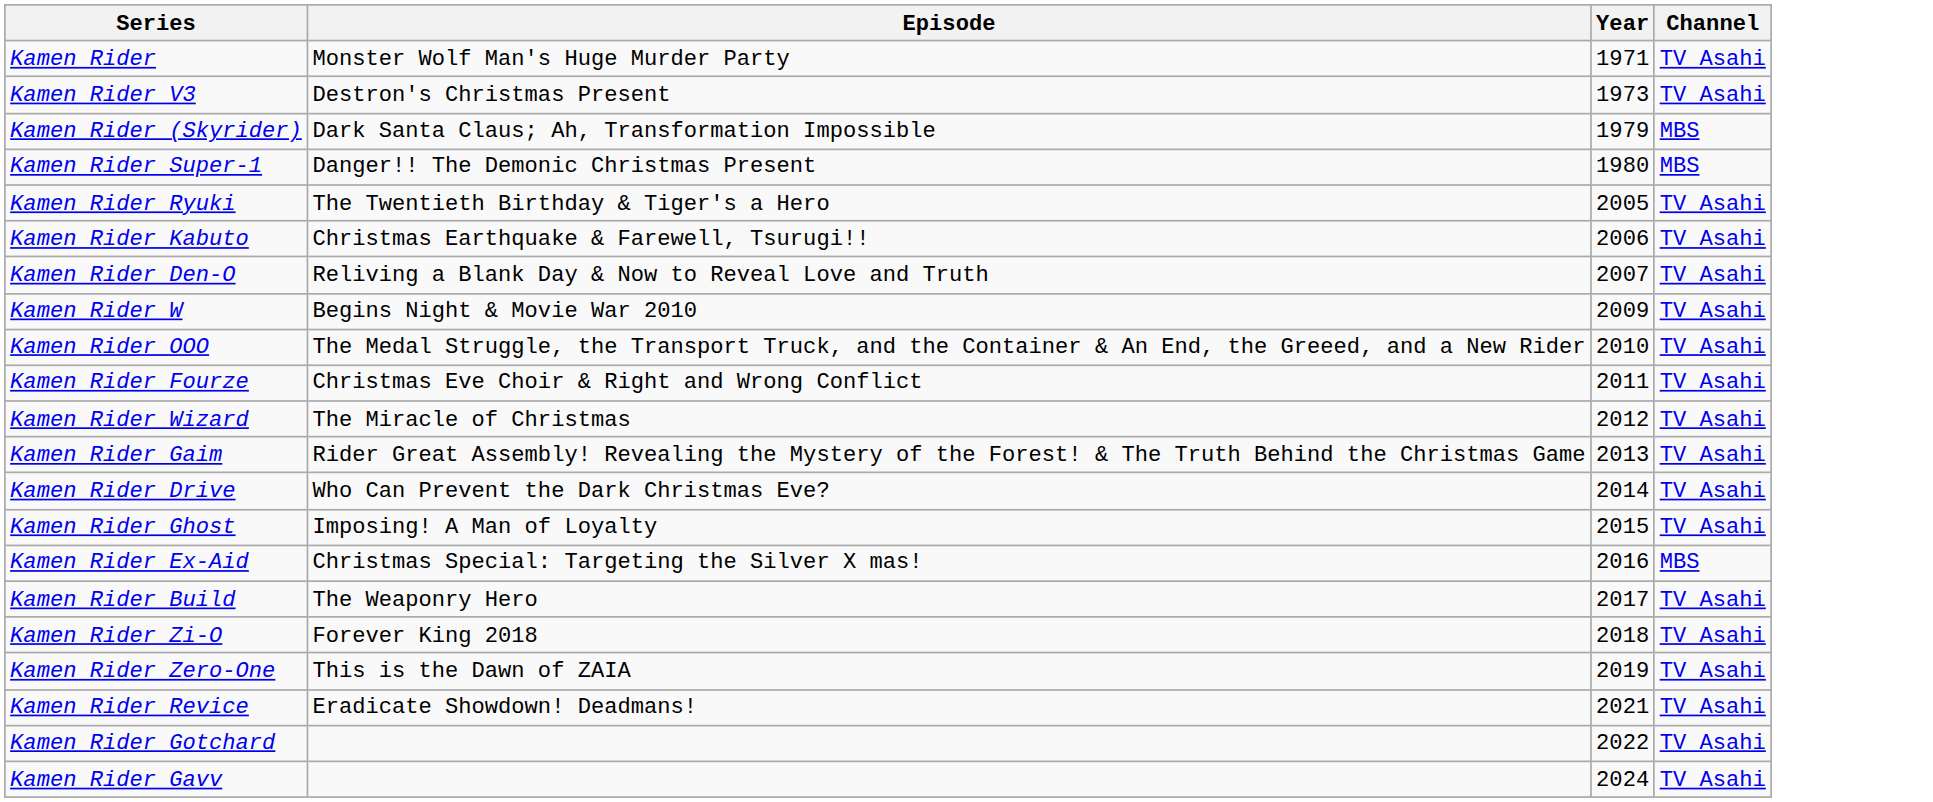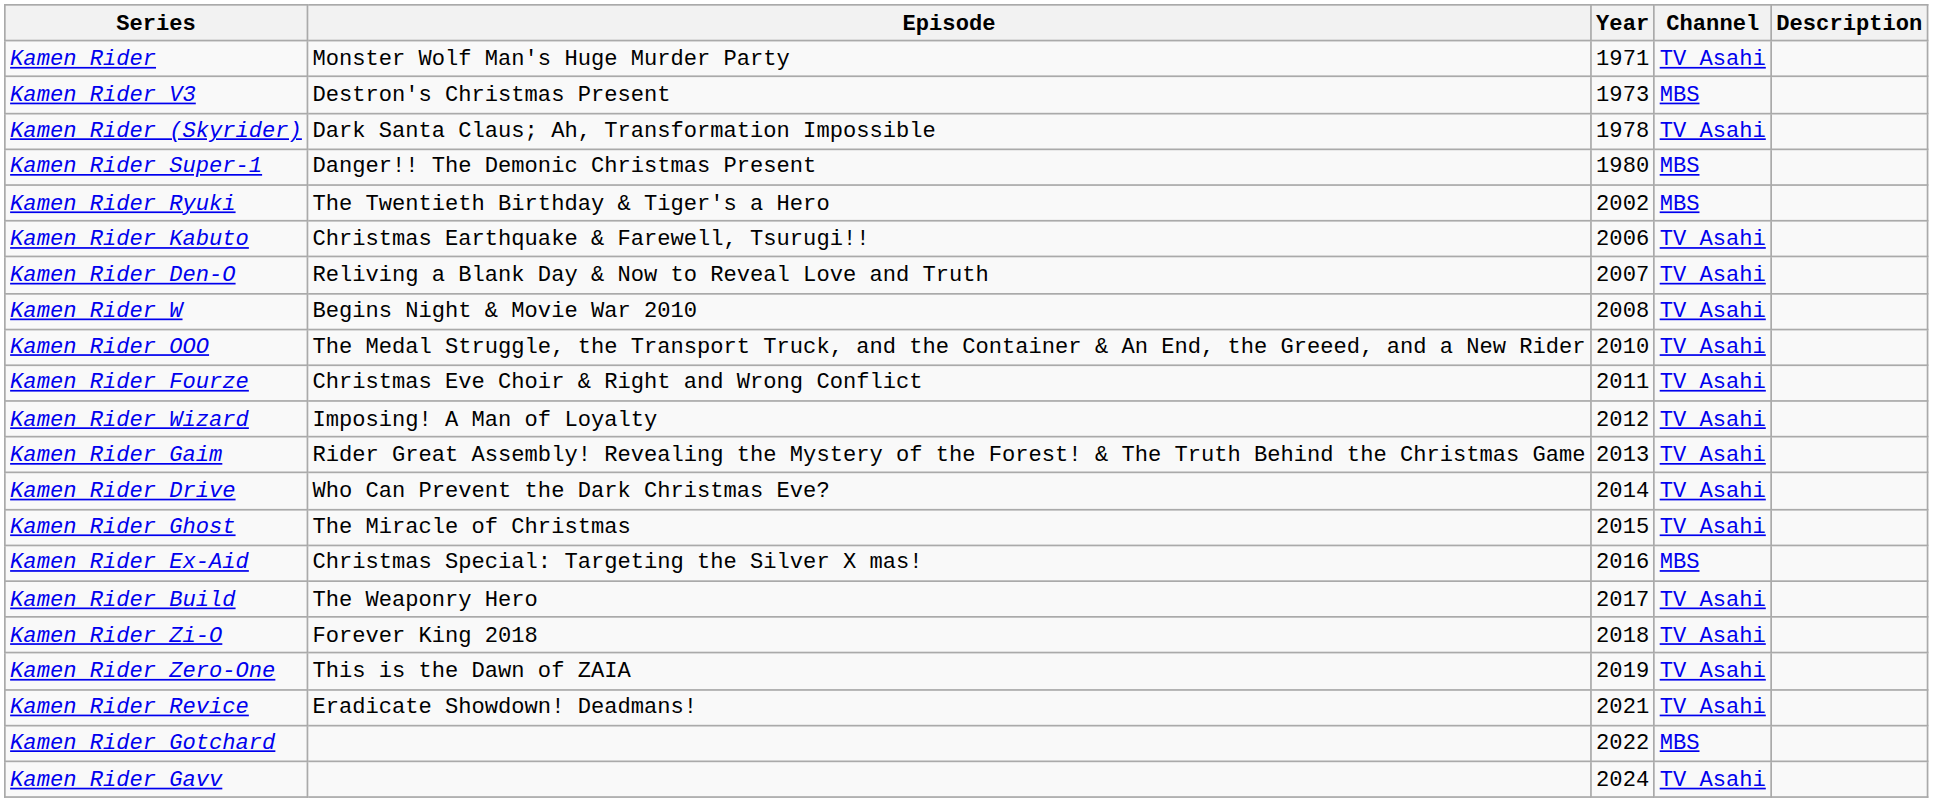+ column: Description
Kamen Rider V3 | Channel: TV Asahi -> MBS
Kamen Rider (Skyrider) | Year: 1979 -> 1978
Kamen Rider (Skyrider) | Channel: MBS -> TV Asahi
Kamen Rider Ryuki | Year: 2005 -> 2002
Kamen Rider Ryuki | Channel: TV Asahi -> MBS
Kamen Rider W | Year: 2009 -> 2008
Kamen Rider Wizard | Episode: The Miracle of Christmas -> Imposing! A Man of Loyalty
Kamen Rider Ghost | Episode: Imposing! A Man of Loyalty -> The Miracle of Christmas
Kamen Rider Gotchard | Channel: TV Asahi -> MBS
